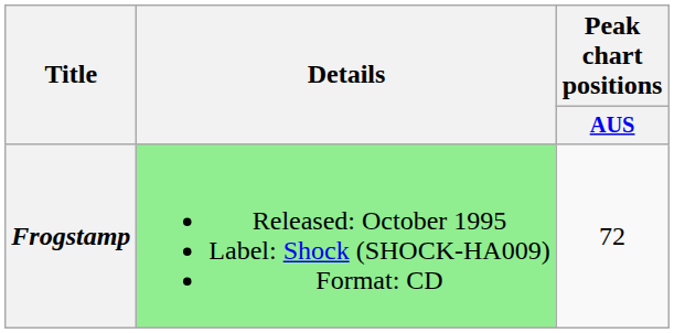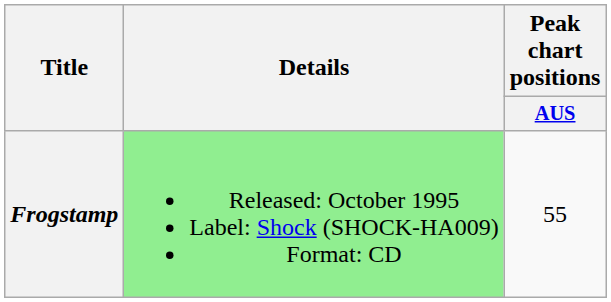Frogstamp | Peak chart positions / AUS: 72 -> 55
